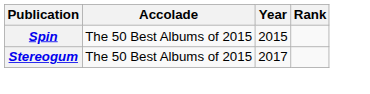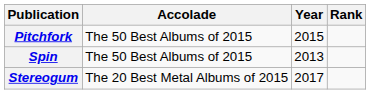+ row: Pitchfork | The 50 Best Albums of 2015 | 2015
Spin | Year: 2015 -> 2013
Stereogum | Accolade: The 50 Best Albums of 2015 -> The 20 Best Metal Albums of 2015
